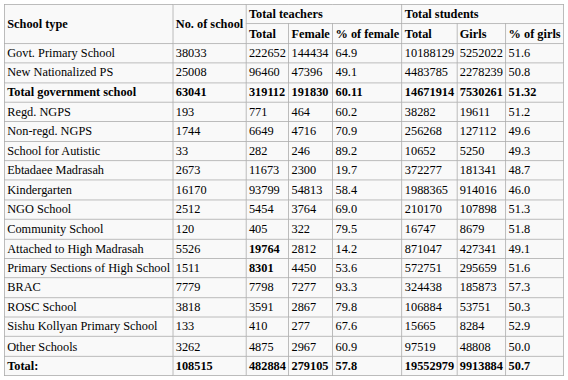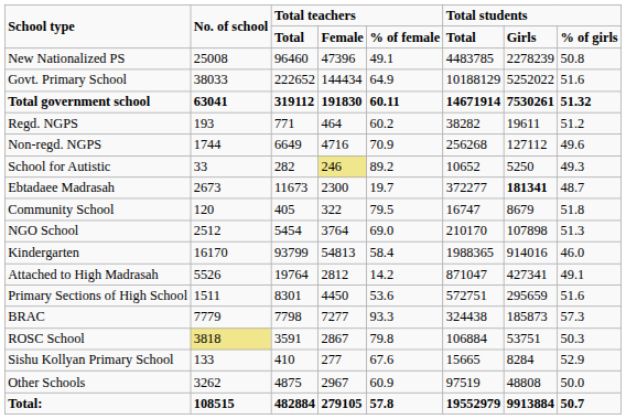rows swapped: Govt. Primary School <-> New Nationalized PS
School for Autistic | column 4: no background -> khaki background
Ebtadaee Madrasah | column 7: normal -> bold
rows swapped: Kindergarten <-> Community School
Attached to High Madrasah | column 3: bold -> normal
Primary Sections of High School | column 3: bold -> normal
ROSC School | No. of school: no background -> khaki background
